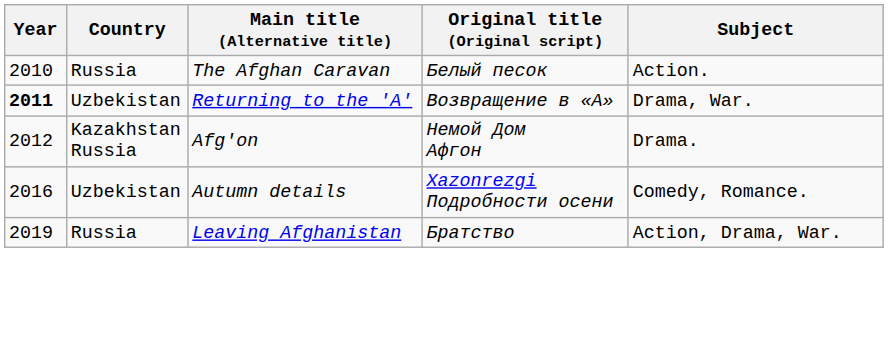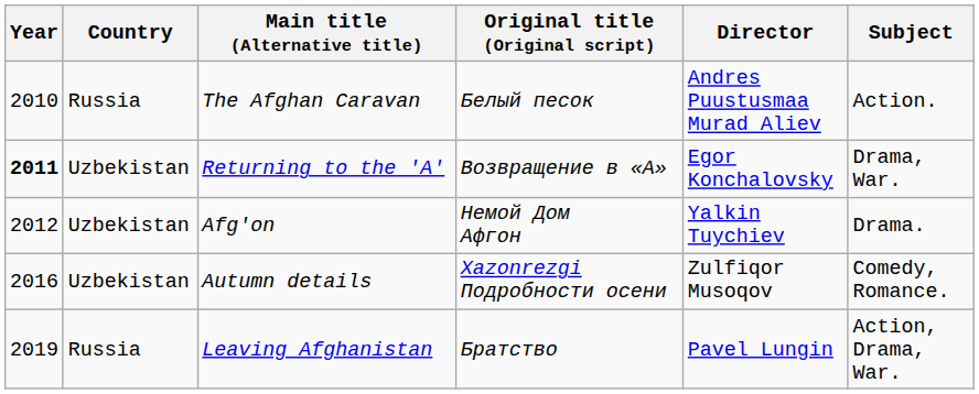+ column: Director | Andres Puustusmaa Murad Aliev | Egor Konchalovsky | Yalkin Tuychiev | Zulfiqor Musoqov | Pavel Lungin
Afg'on | Country: Kazakhstan Russia -> Uzbekistan
